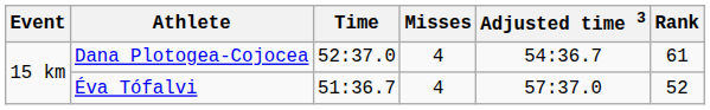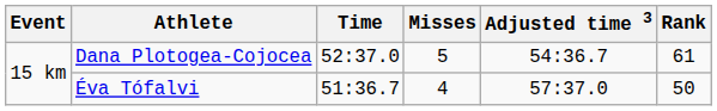Dana Plotogea-Cojocea | Misses: 4 -> 5
Éva Tófalvi | Rank: 52 -> 50
